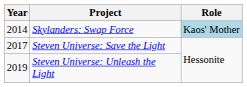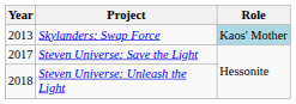Skylanders: Swap Force | Year: 2014 -> 2013
Steven Universe: Unleash the Light | Year: 2019 -> 2018
